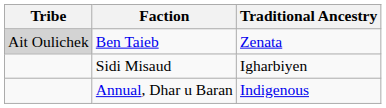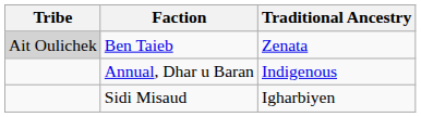rows swapped: Sidi Misaud <-> Annual, Dhar u Baran
